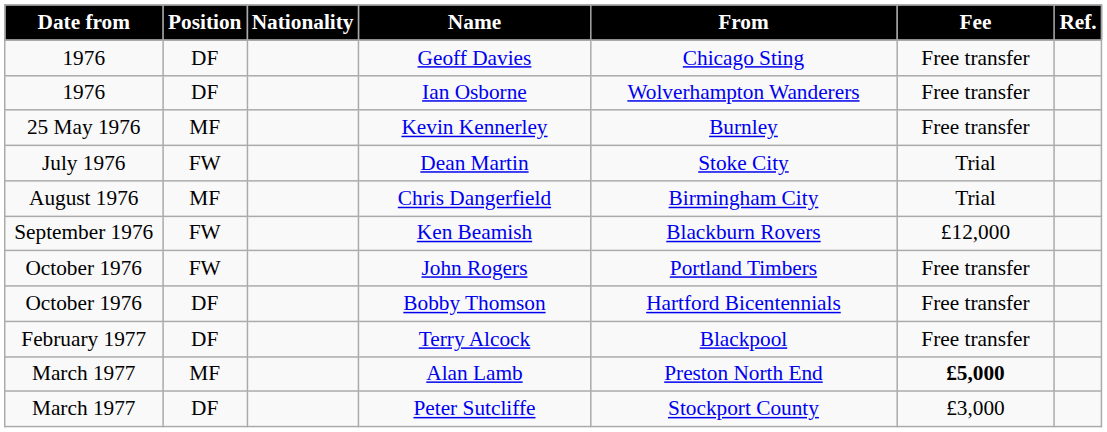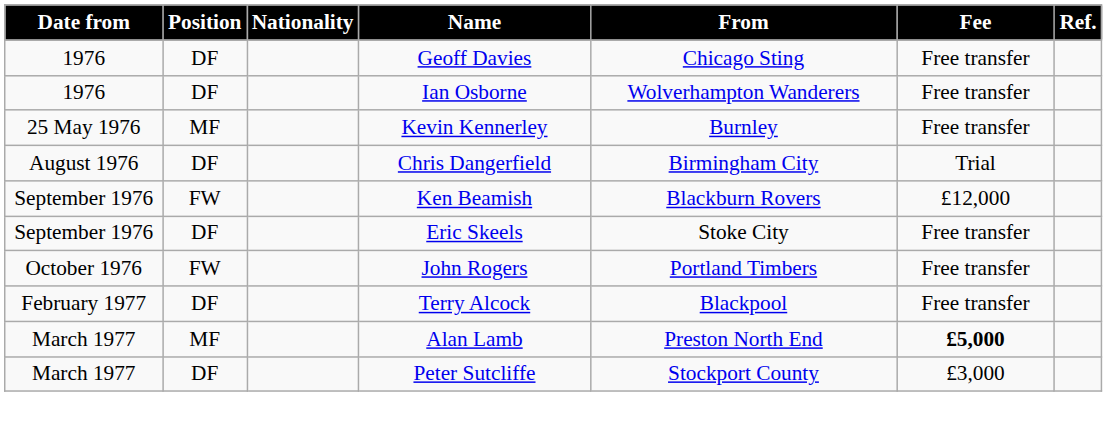- row: July 1976 | FW | Dean Martin | Stoke City | Trial
Chris Dangerfield | Position: MF -> DF
+ row: September 1976 | DF | Eric Skeels | Stoke City | Free transfer
- row: October 1976 | DF | Bobby Thomson | Hartford Bicentennials | Free transfer
